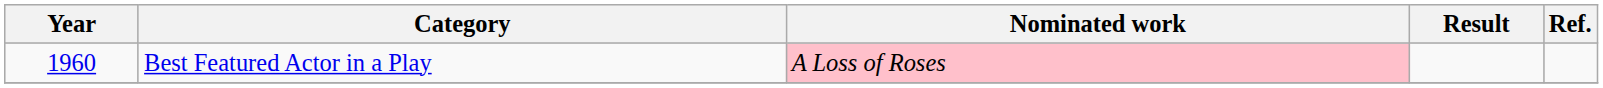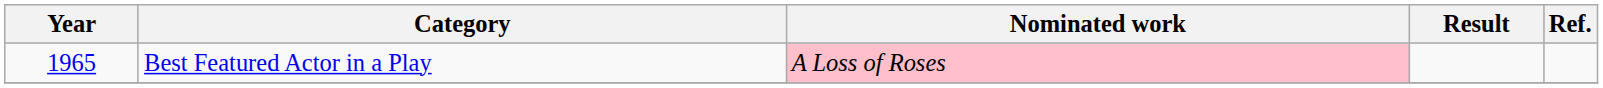Best Featured Actor in a Play | Year: 1960 -> 1965
